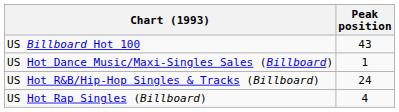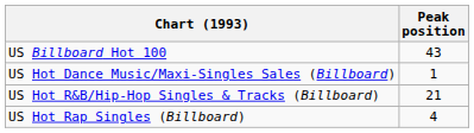US Hot R&B/Hip-Hop Singles & Tracks (Billboard) | Peak position: 24 -> 21
